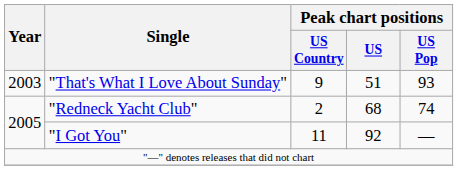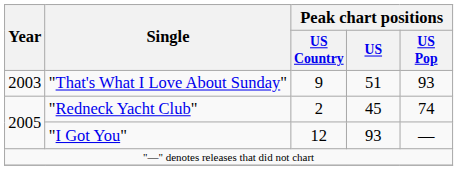"Redneck Yacht Club" | Peak chart positions / US: 68 -> 45
"I Got You" | Peak chart positions / US Country: 11 -> 12
"I Got You" | Peak chart positions / US: 92 -> 93
